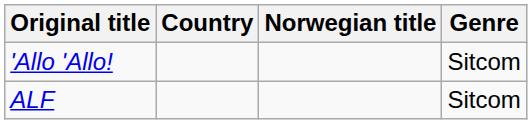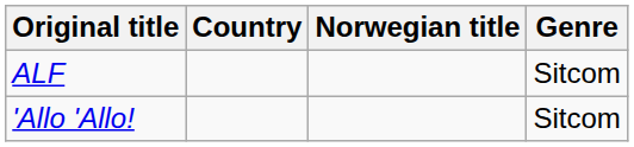rows swapped: ALF <-> 'Allo 'Allo!
